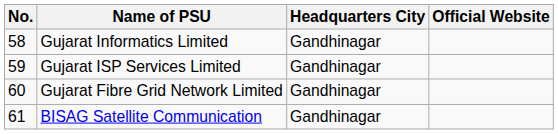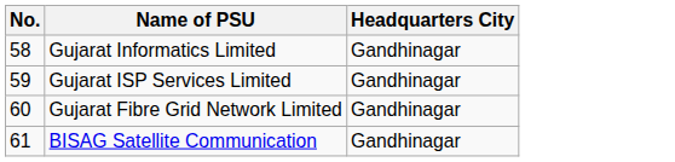- column: Official Website
